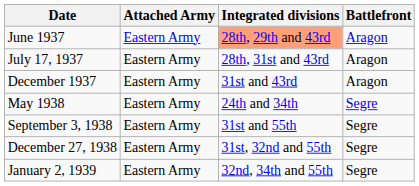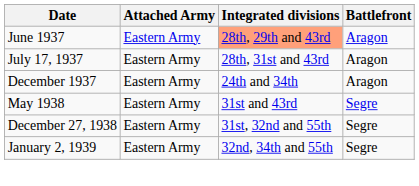December 1937 | Integrated divisions: 31st and 43rd -> 24th and 34th
May 1938 | Integrated divisions: 24th and 34th -> 31st and 43rd
- row: September 3, 1938 | Eastern Army | 31st and 55th | Segre
